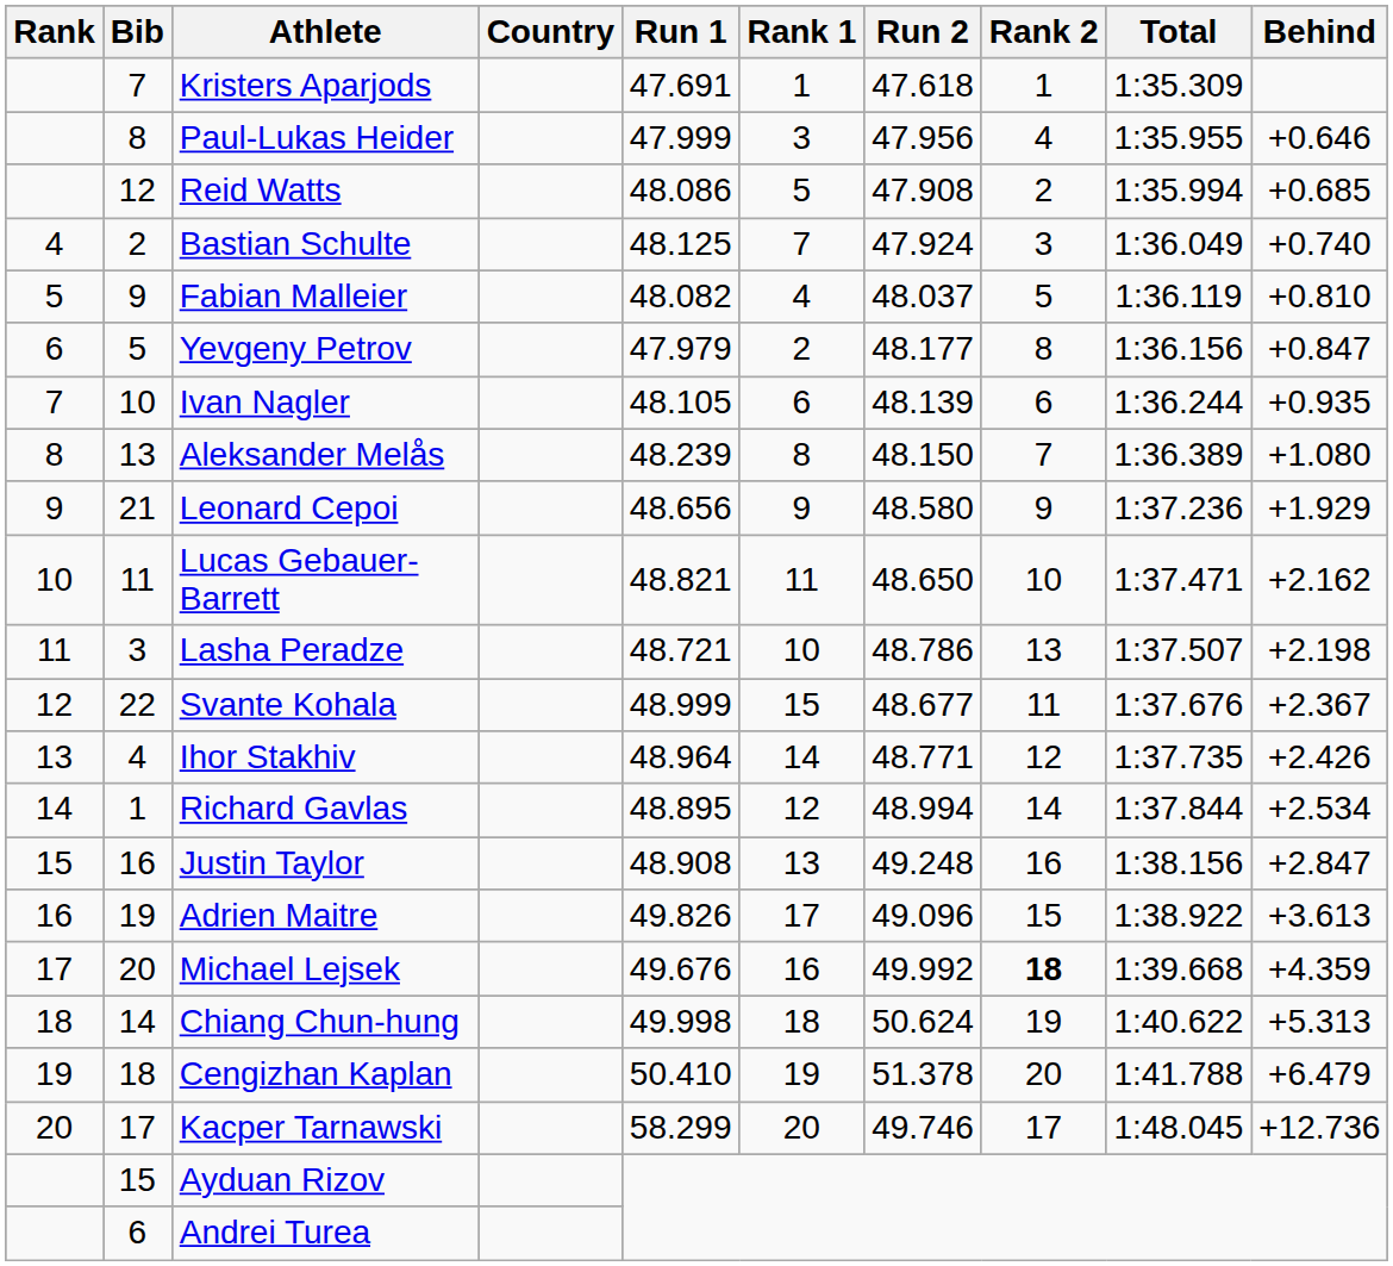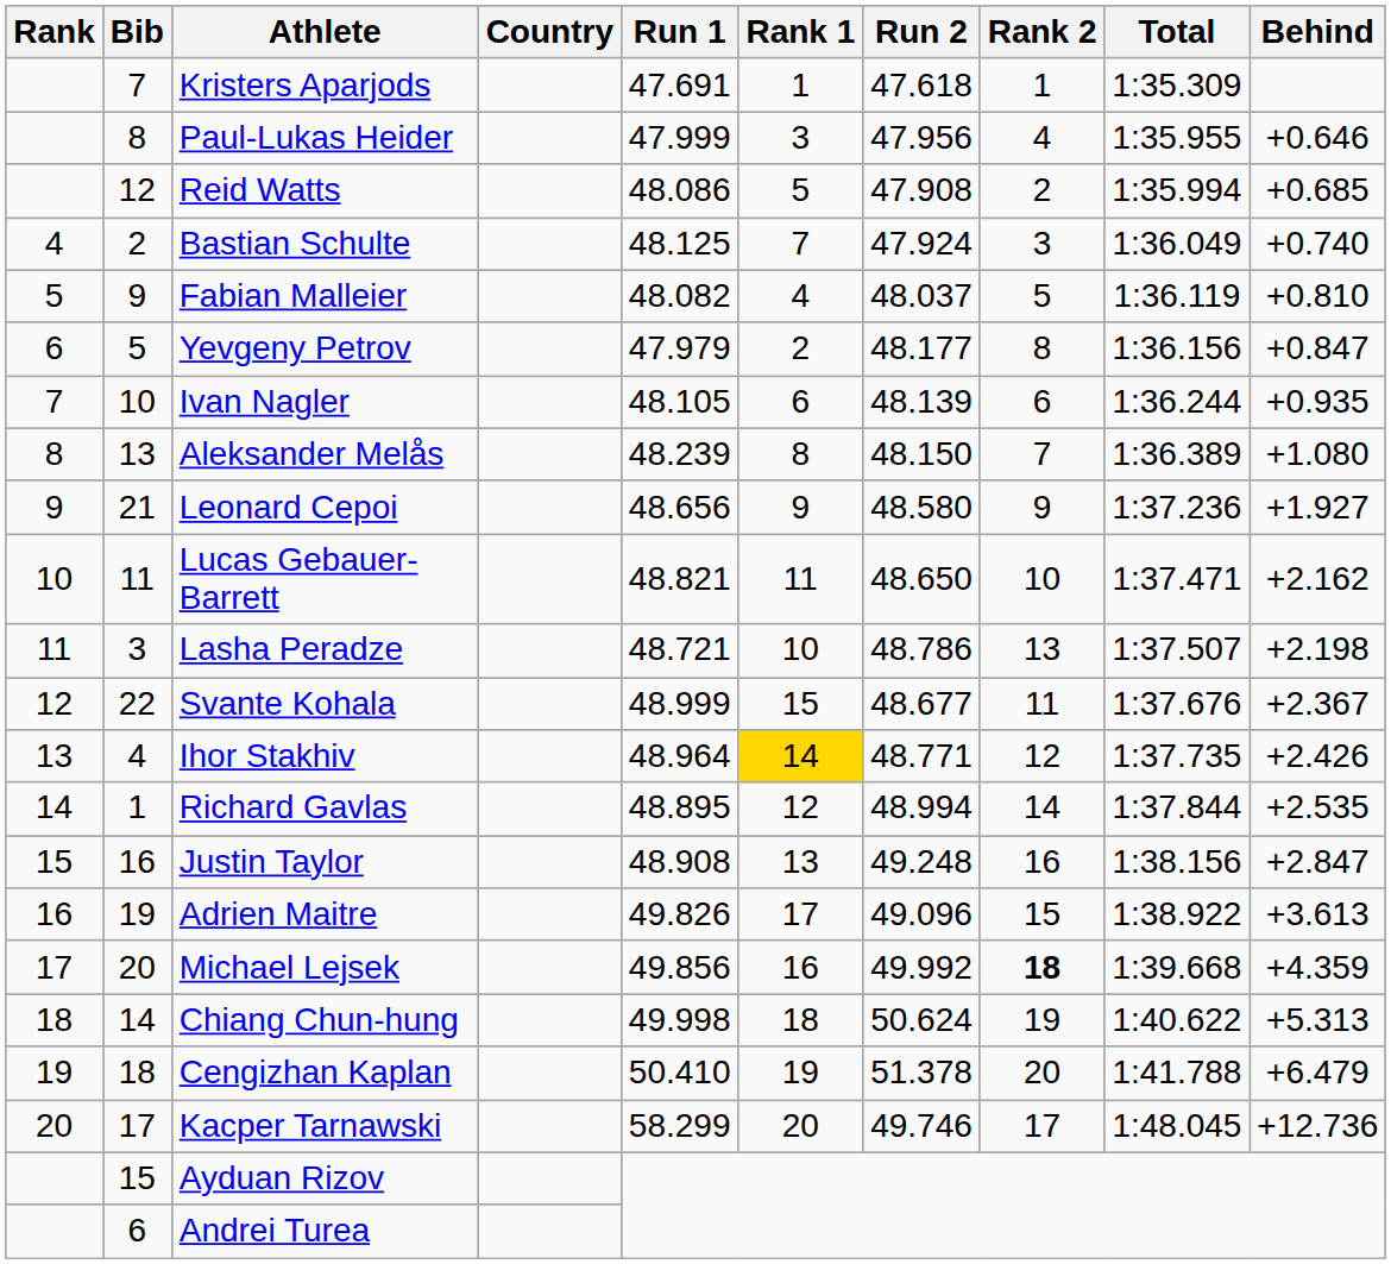Leonard Cepoi | Behind: +1.929 -> +1.927
Ihor Stakhiv | Rank 1: no background -> gold background
Richard Gavlas | Behind: +2.534 -> +2.535
Michael Lejsek | Run 1: 49.676 -> 49.856
